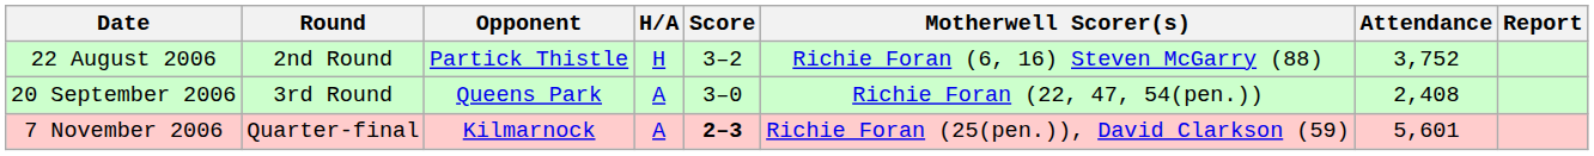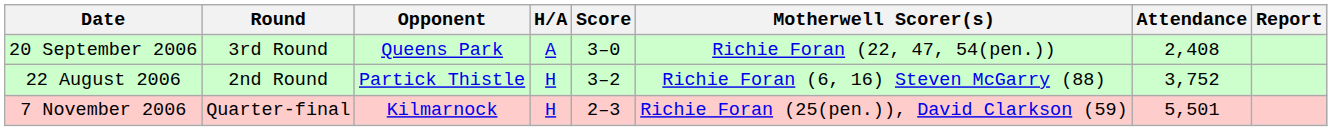rows swapped: 22 August 2006 <-> 20 September 2006
7 November 2006 | H/A: A -> H
7 November 2006 | Score: bold -> normal
7 November 2006 | Attendance: 5,601 -> 5,501
